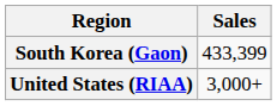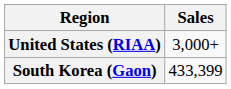rows swapped: South Korea (Gaon) <-> United States (RIAA)
